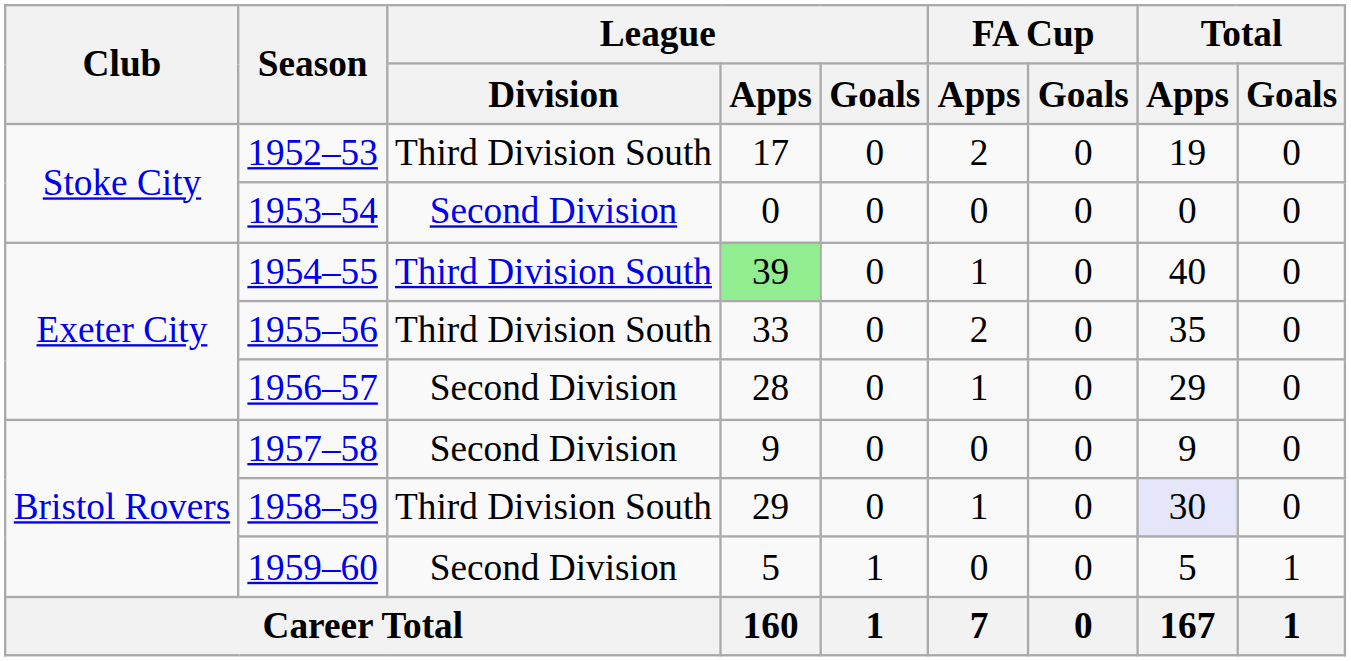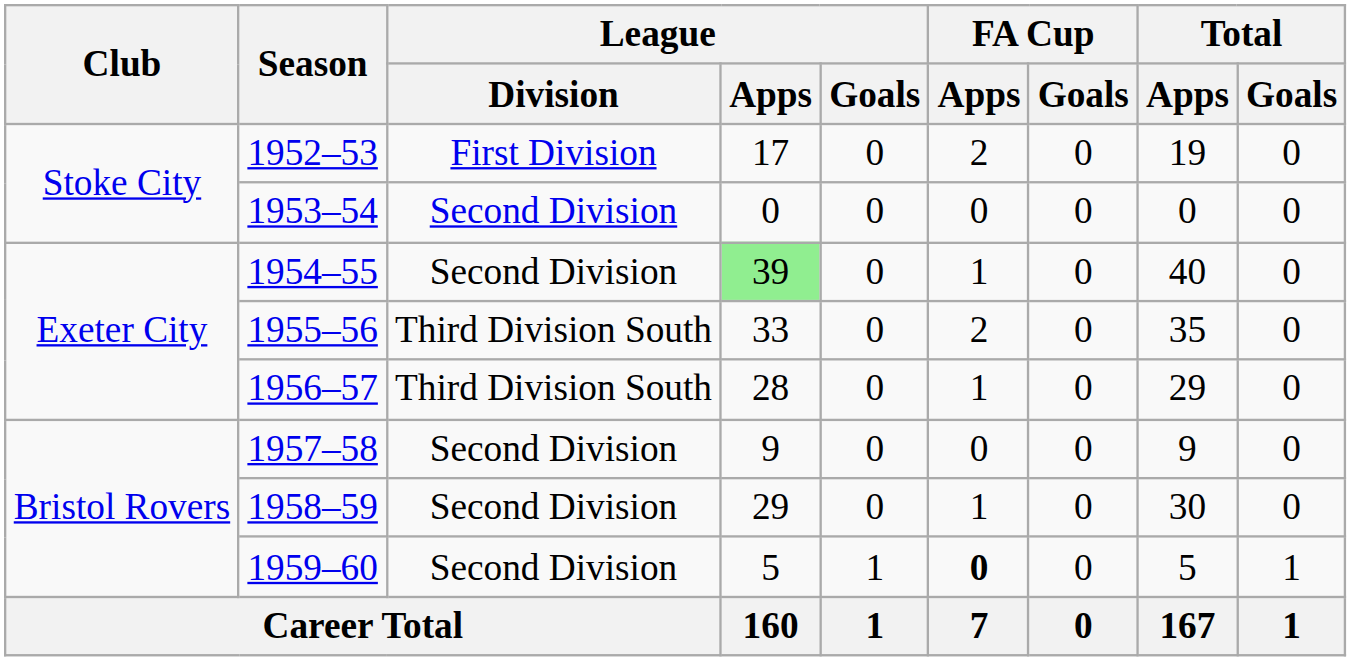1952–53 | League / Division: Third Division South -> First Division
1954–55 | League / Division: Third Division South -> Second Division
1956–57 | League / Division: Second Division -> Third Division South
1958–59 | League / Division: Third Division South -> Second Division
1958–59 | Total / Apps: lavender background -> no background
1959–60 | FA Cup / Apps: normal -> bold
